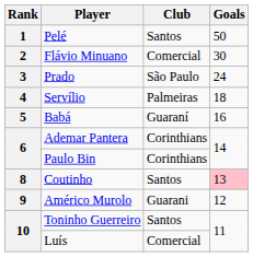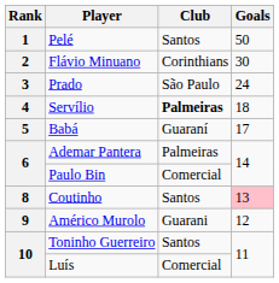Flávio Minuano | Club: Comercial -> Corinthians
Servílio | Club: normal -> bold
Babá | Goals: 16 -> 17
Ademar Pantera | Club: Corinthians -> Palmeiras
Paulo Bin | Club: Corinthians -> Comercial
